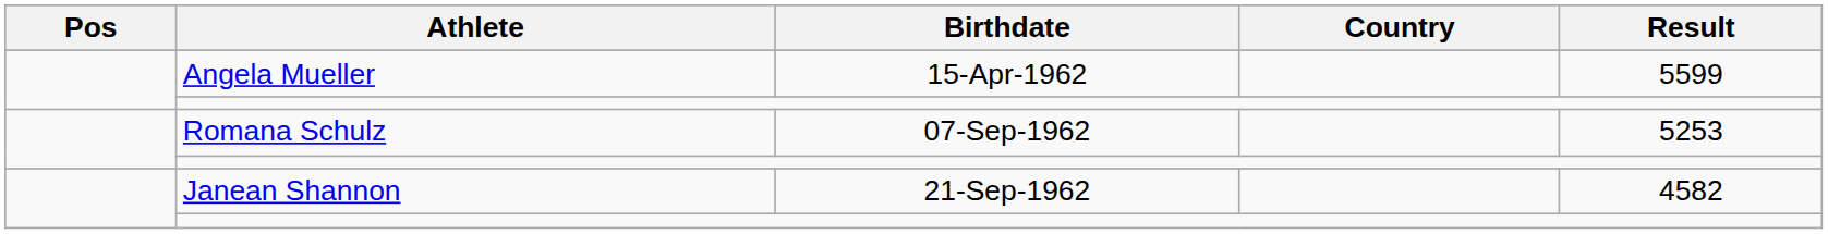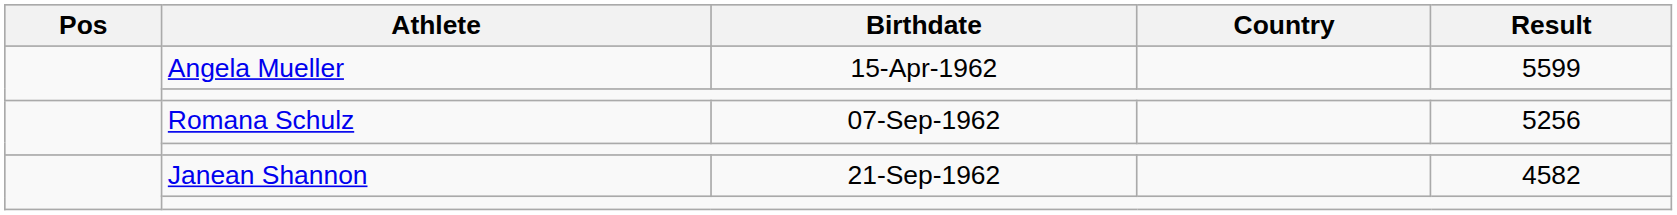Romana Schulz | Result: 5253 -> 5256
